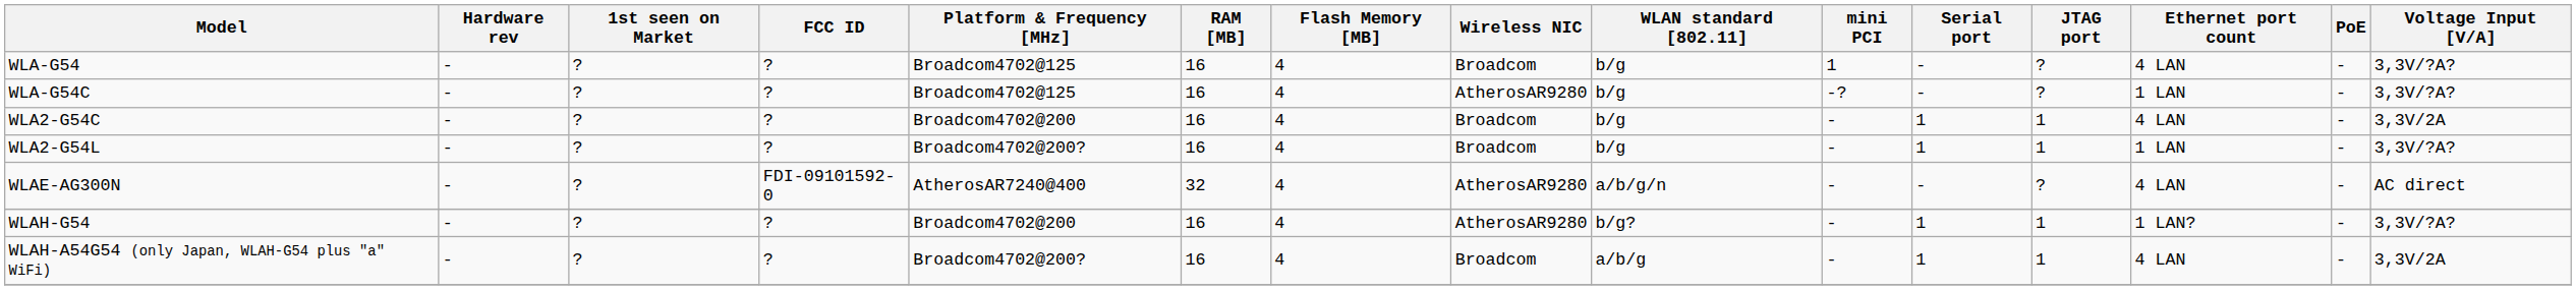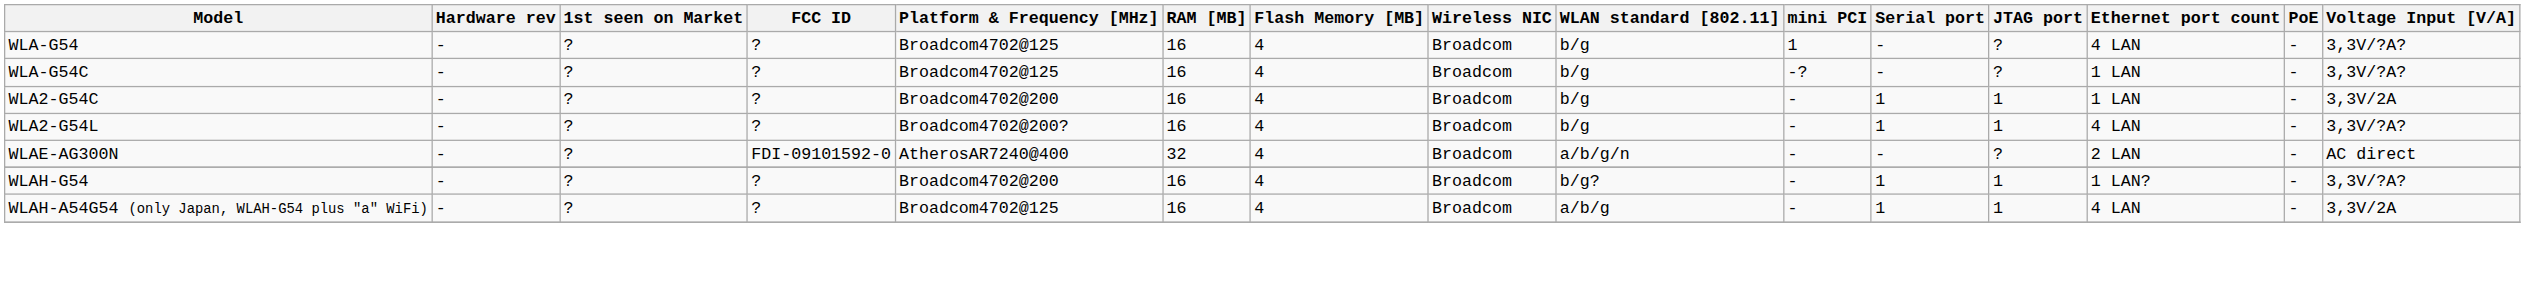WLA-G54C | Wireless NIC: AtherosAR9280 -> Broadcom
WLA2-G54C | Ethernet port count: 4 LAN -> 1 LAN
WLA2-G54L | Ethernet port count: 1 LAN -> 4 LAN
WLAE-AG300N | Wireless NIC: AtherosAR9280 -> Broadcom
WLAE-AG300N | Ethernet port count: 4 LAN -> 2 LAN
WLAH-G54 | Wireless NIC: AtherosAR9280 -> Broadcom
WLAH-A54G54 (only Japan, WLAH-G54 plus "a" WiFi) | Platform & Frequency [MHz]: Broadcom4702@200? -> Broadcom4702@125
